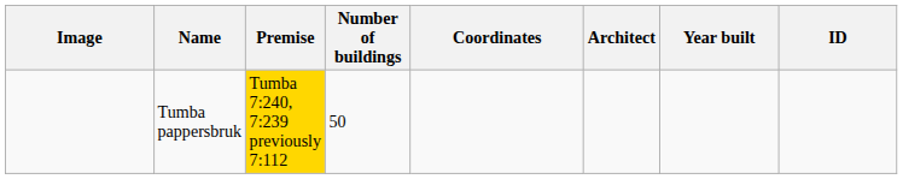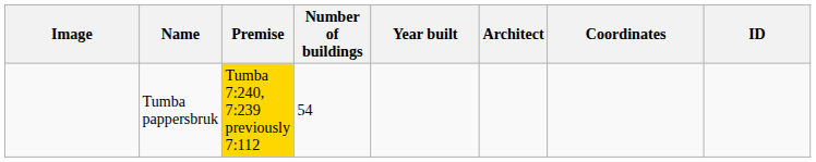columns swapped: Year built <-> Coordinates
Tumba pappersbruk | Number of buildings: 50 -> 54
